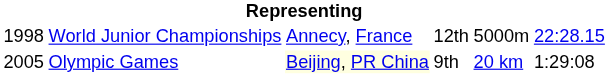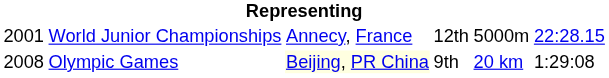World Junior Championships | column 1: 1998 -> 2001
Olympic Games | column 1: 2005 -> 2008
